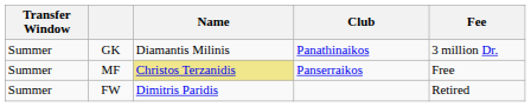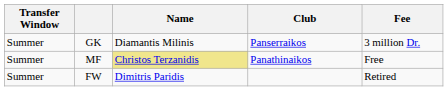GK | Club: Panathinaikos -> Panserraikos
MF | Club: Panserraikos -> Panathinaikos
